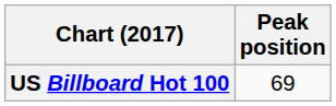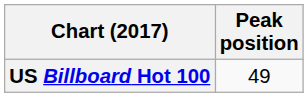US Billboard Hot 100 | Peak position: 69 -> 49
